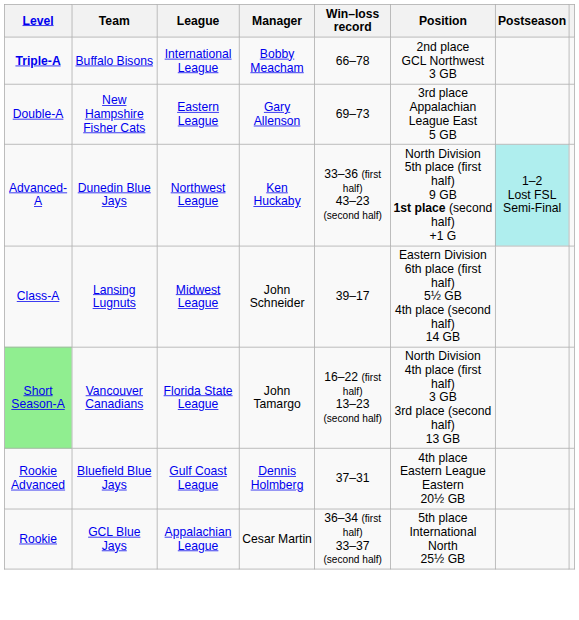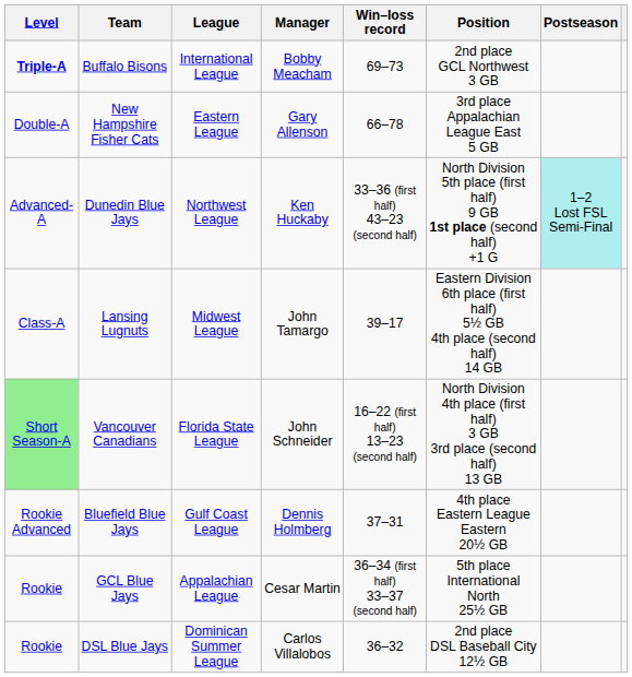Buffalo Bisons | Win–loss record: 66–78 -> 69–73
New Hampshire Fisher Cats | Win–loss record: 69–73 -> 66–78
Lansing Lugnuts | Manager: John Schneider -> John Tamargo
Vancouver Canadians | Manager: John Tamargo -> John Schneider
+ row: Rookie | DSL Blue Jays | Dominican Summer League | Carlos Villalobos | 36–32 | 2nd place DSL Baseball City 12½ GB
